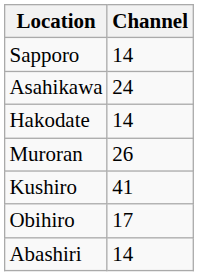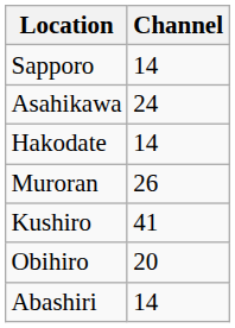Obihiro | Channel: 17 -> 20
